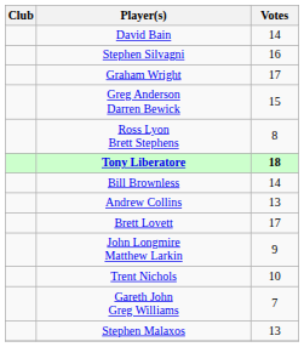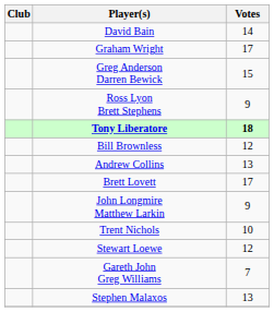- row: Stephen Silvagni | 16
Ross Lyon Brett Stephens | Votes: 8 -> 9
Bill Brownless | Votes: 14 -> 12
+ row: Stewart Loewe | 12
